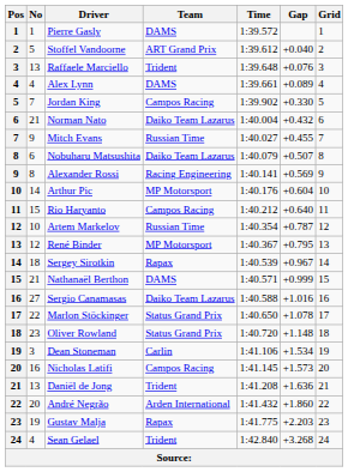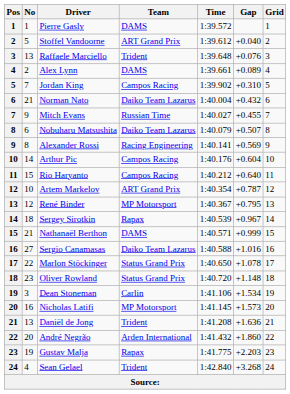Alex Lynn | No: 4 -> 2
Jordan King | Gap: +0.330 -> +0.310
Arthur Pic | Team: MP Motorsport -> Campos Racing
Artem Markelov | Team: Russian Time -> ART Grand Prix
Nicholas Latifi | Team: Campos Racing -> MP Motorsport
